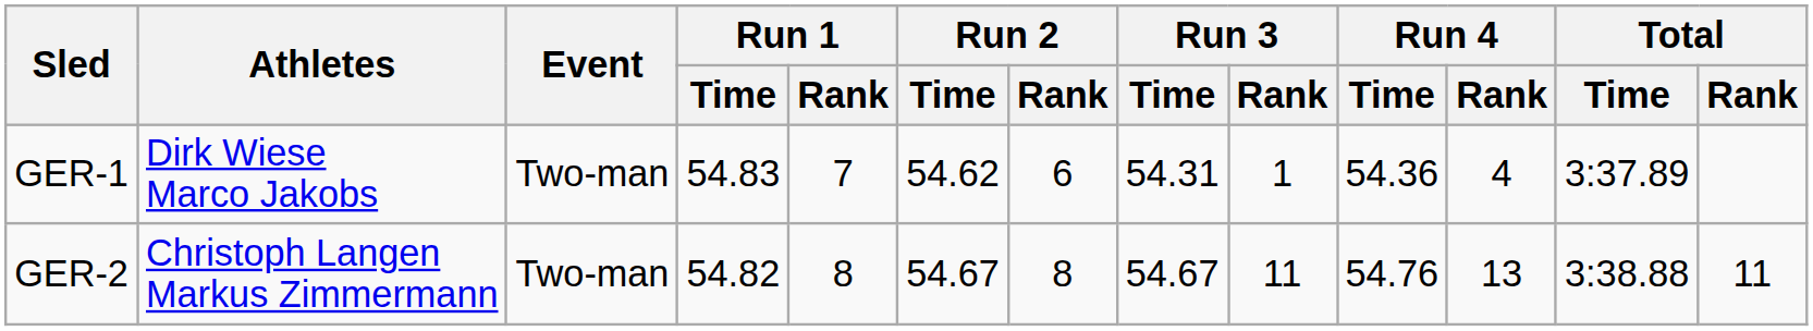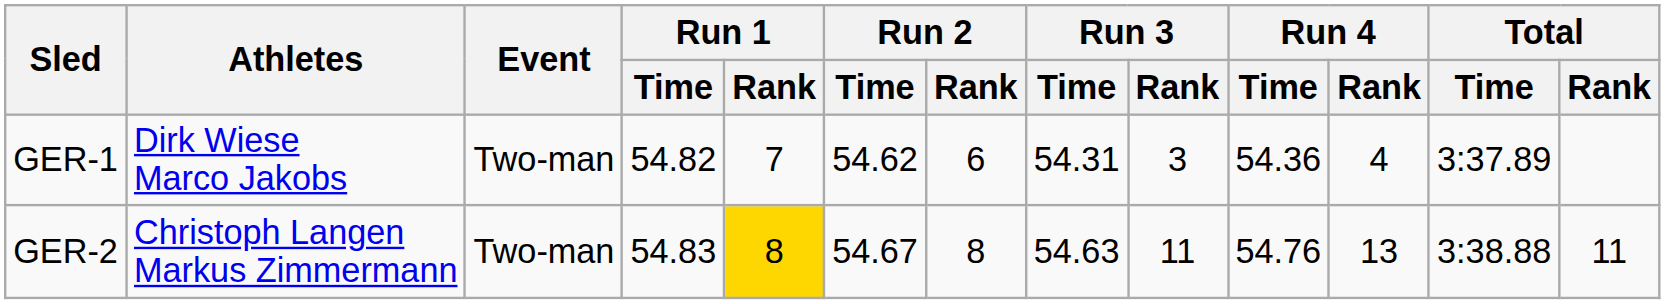GER-1 | Run 1 / Time: 54.83 -> 54.82
GER-1 | Run 3 / Rank: 1 -> 3
GER-2 | Run 1 / Time: 54.82 -> 54.83
GER-2 | Run 1 / Rank: no background -> gold background
GER-2 | Run 3 / Time: 54.67 -> 54.63
